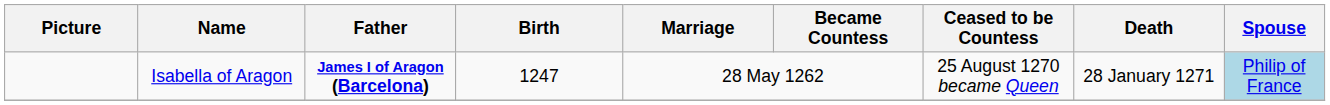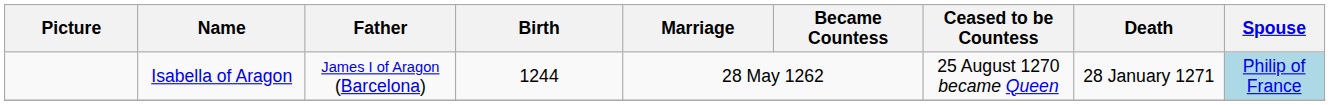Isabella of Aragon | Father: bold -> normal
Isabella of Aragon | Birth: 1247 -> 1244
